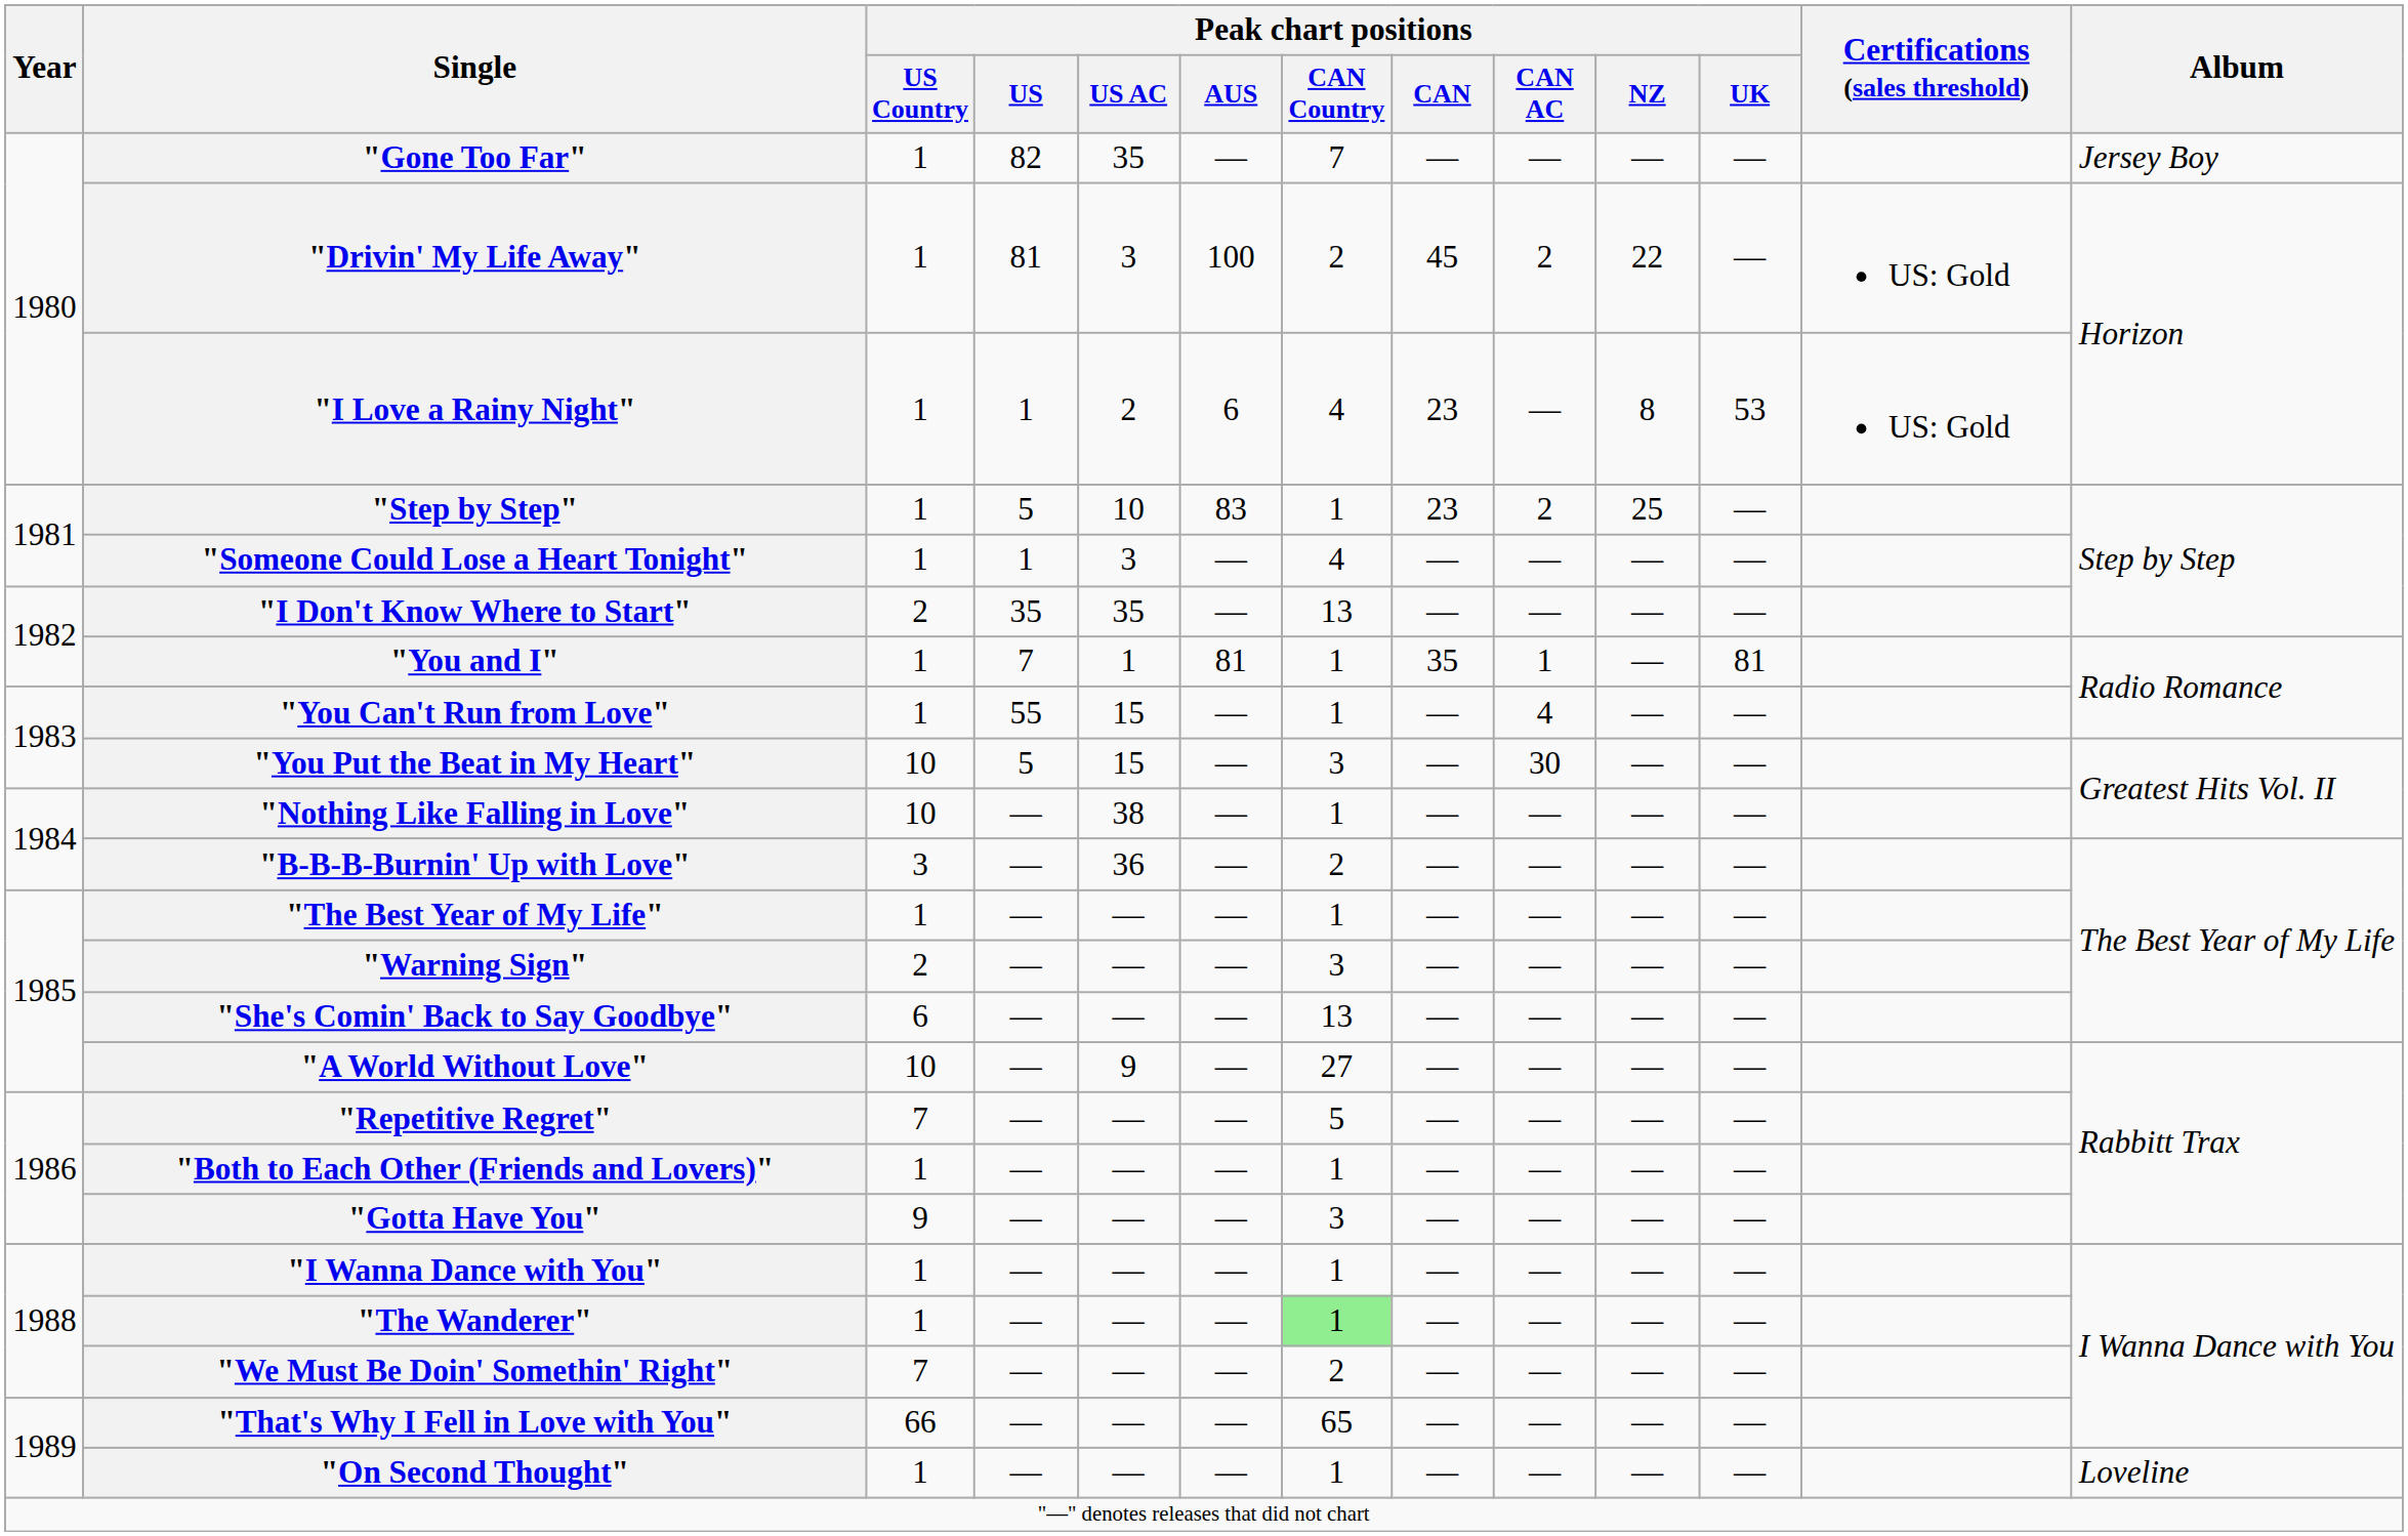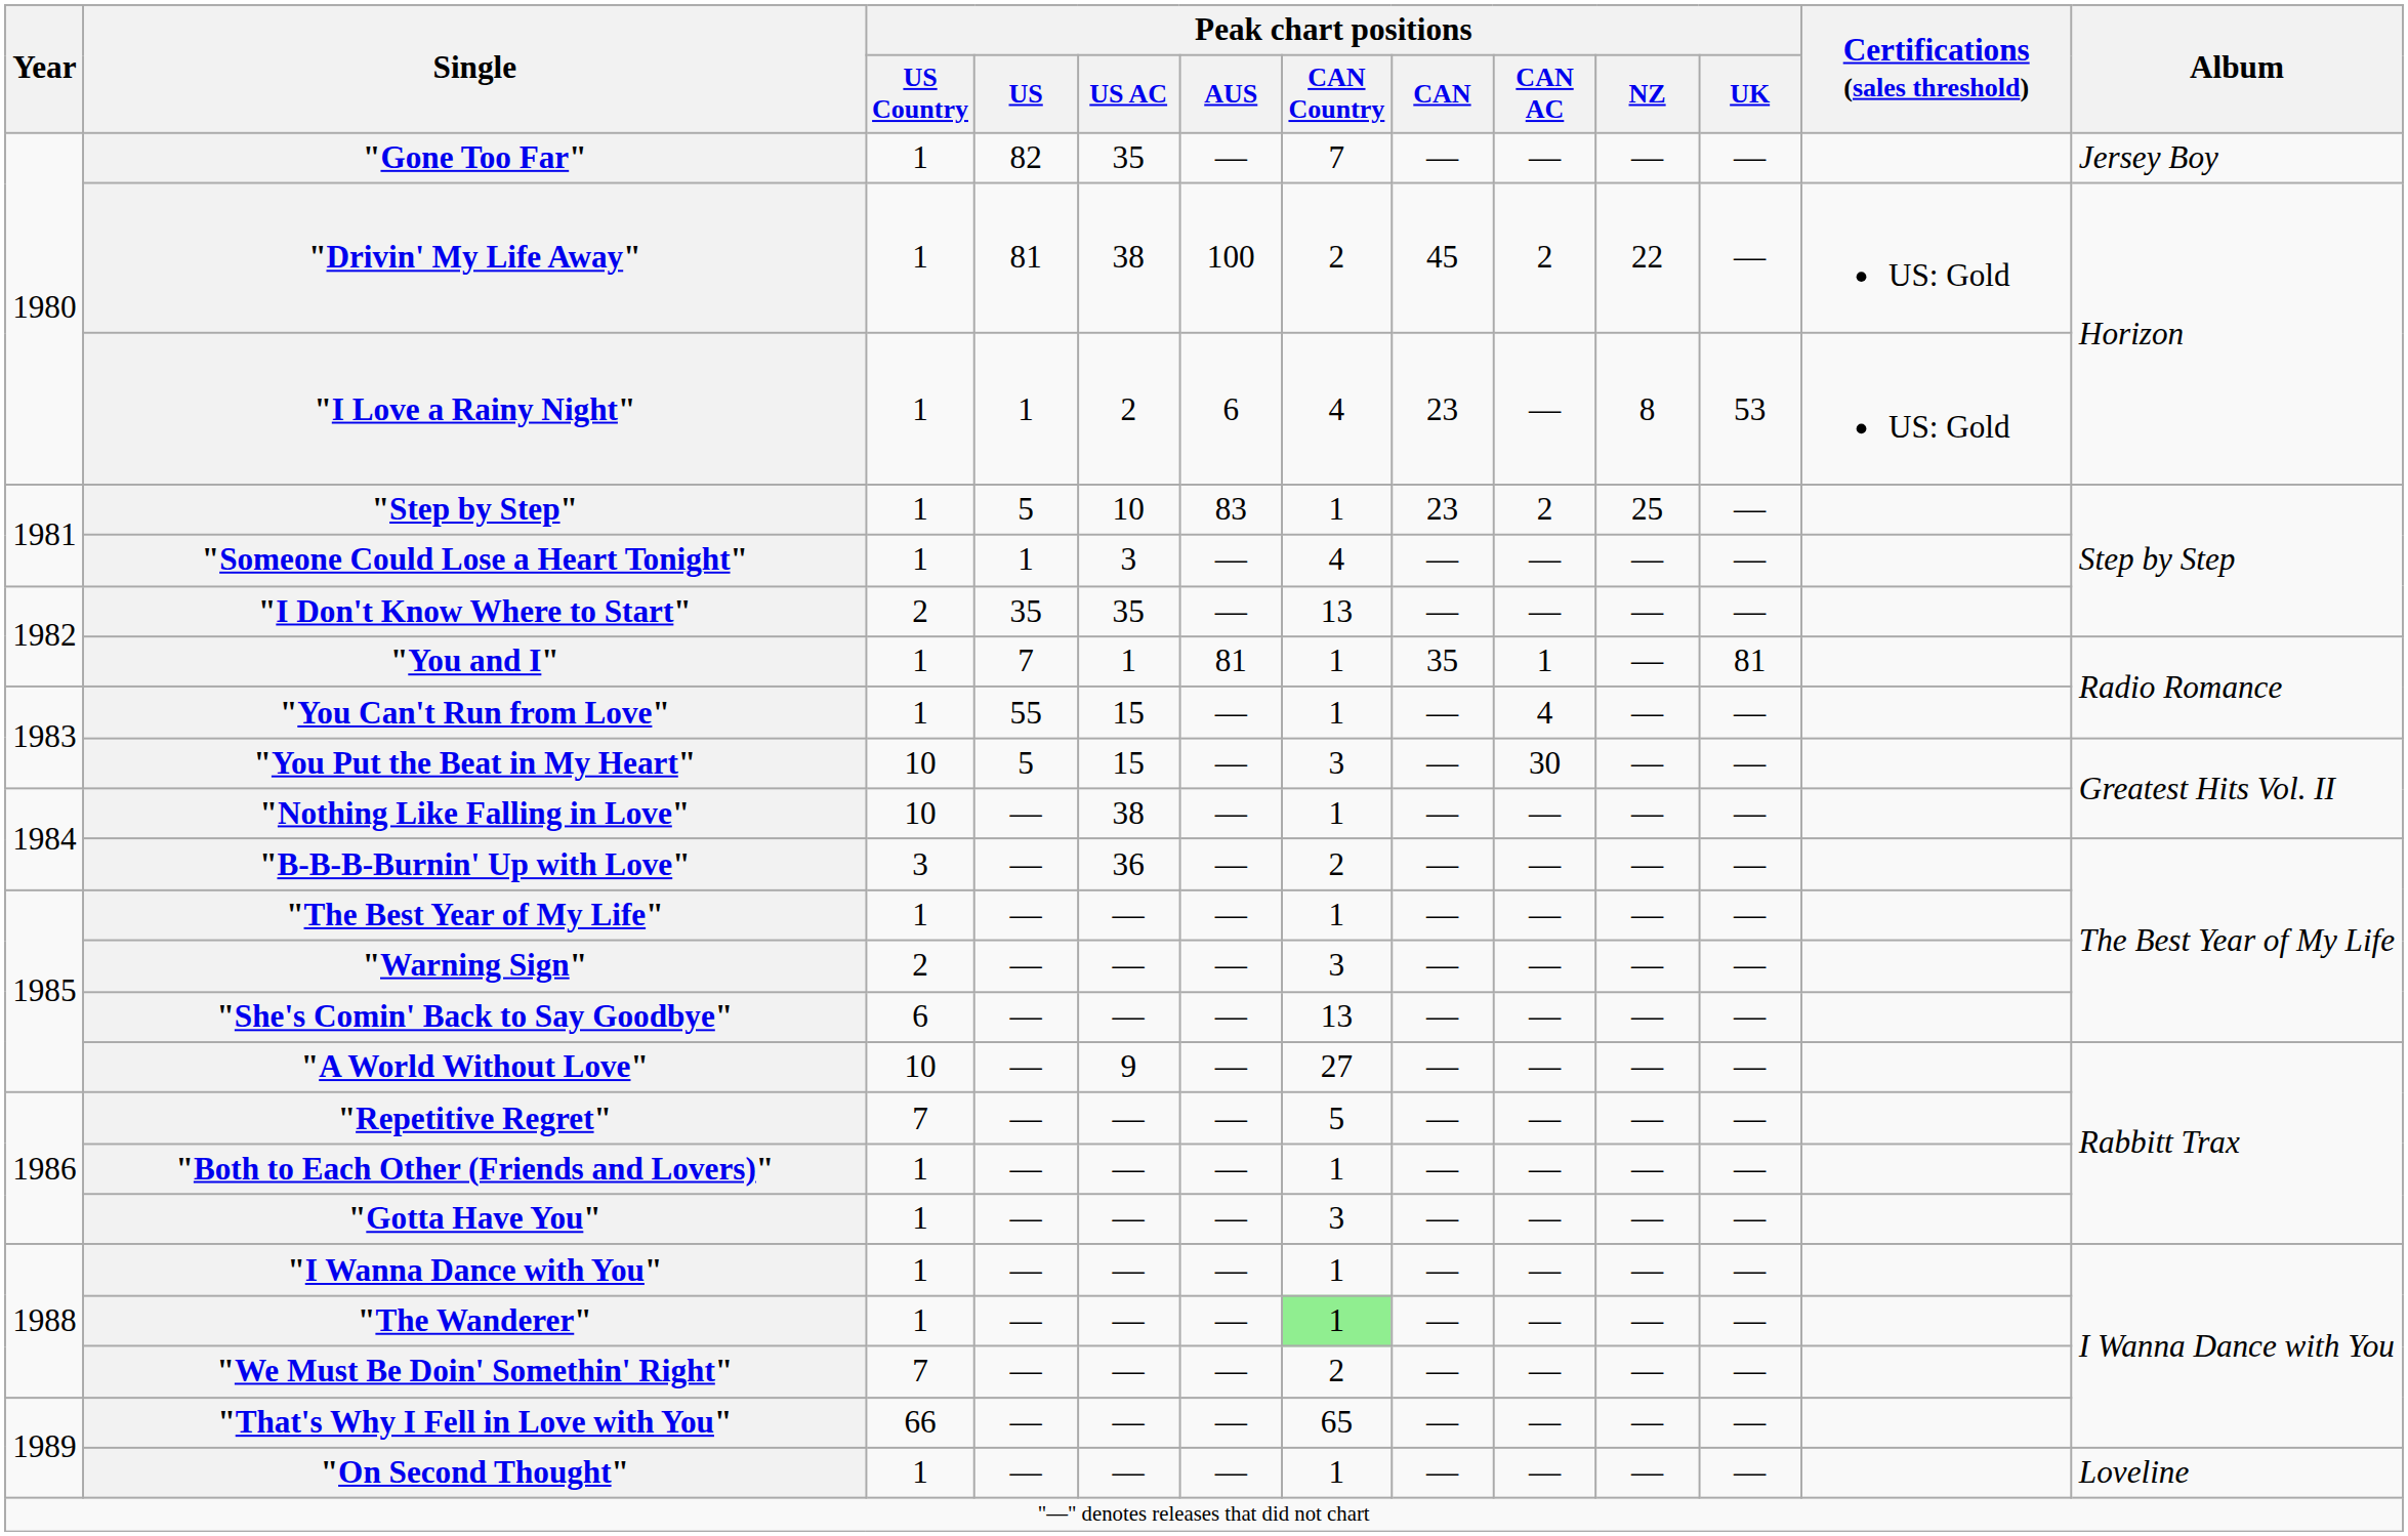"Drivin' My Life Away" | Peak chart positions / US AC: 3 -> 38
"Gotta Have You" | Peak chart positions / US Country: 9 -> 1
